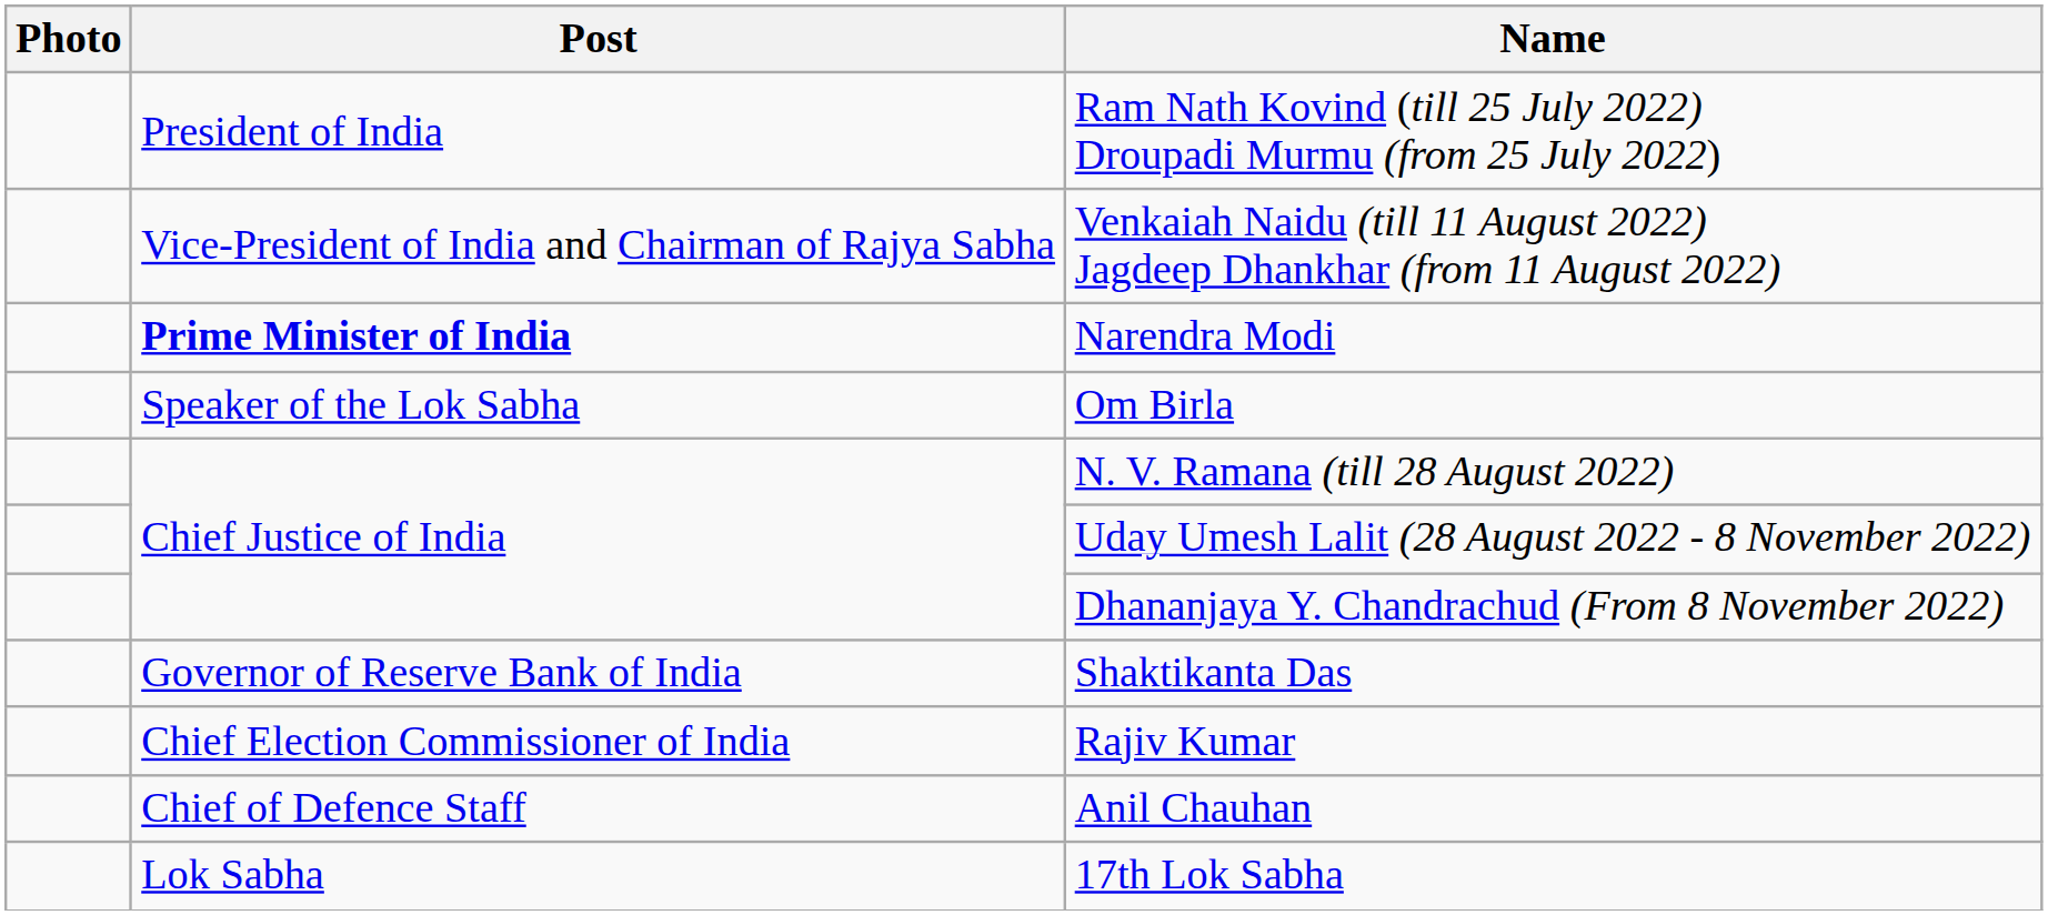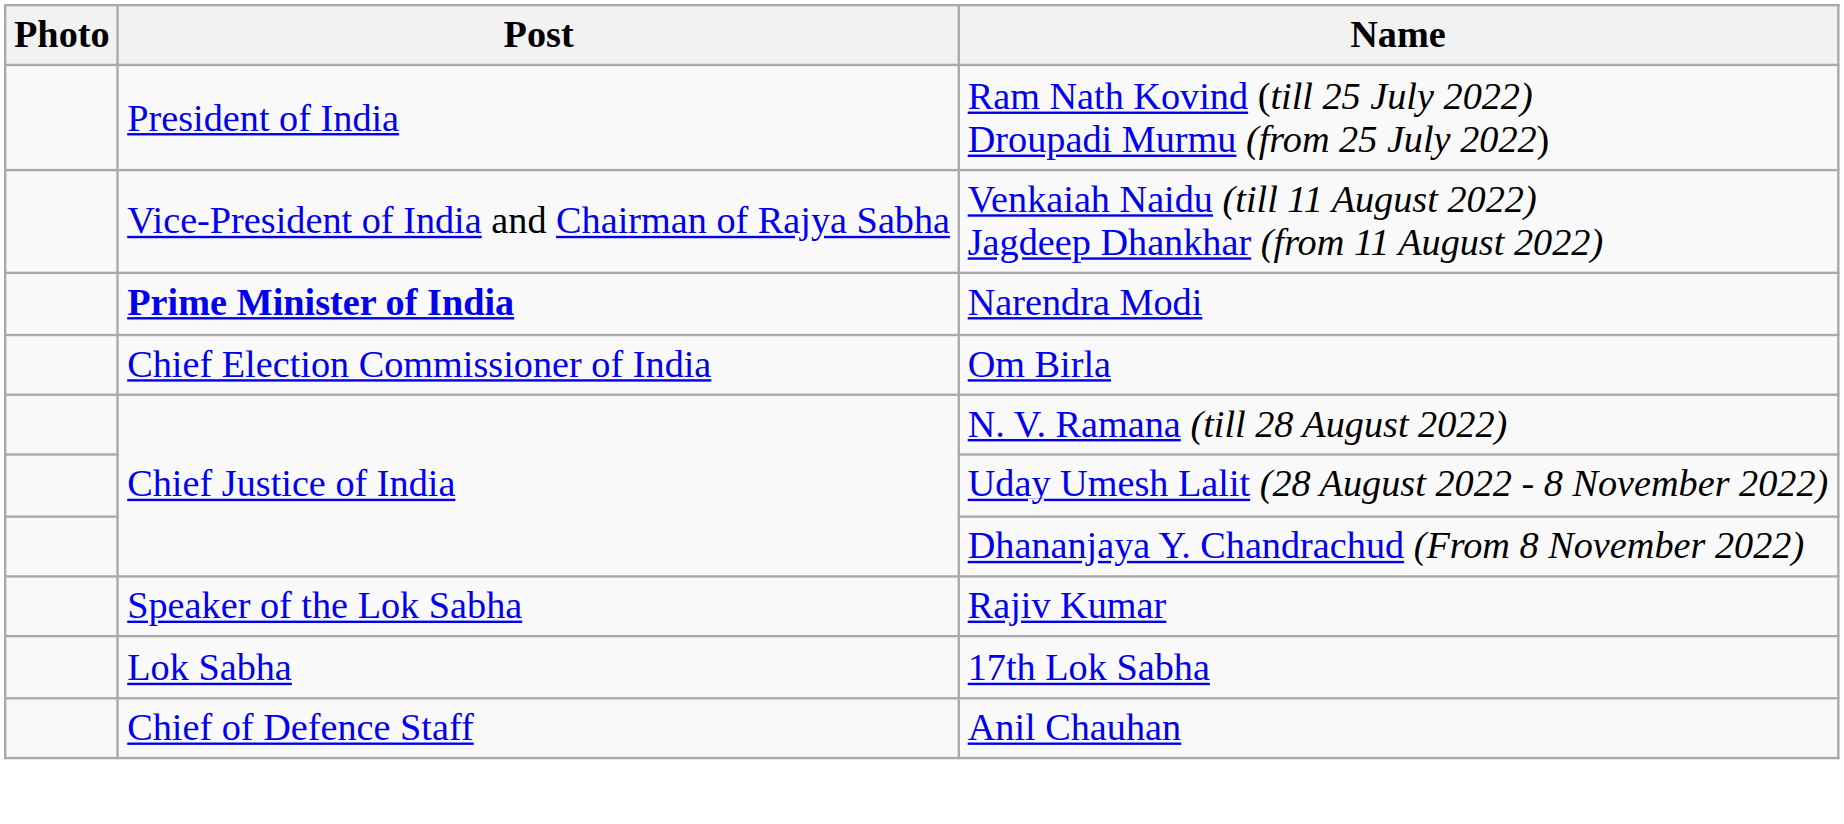Om Birla | Post: Speaker of the Lok Sabha -> Chief Election Commissioner of India
- row: Governor of Reserve Bank of India | Shaktikanta Das
Rajiv Kumar | Post: Chief Election Commissioner of India -> Speaker of the Lok Sabha
rows swapped: Anil Chauhan <-> 17th Lok Sabha
